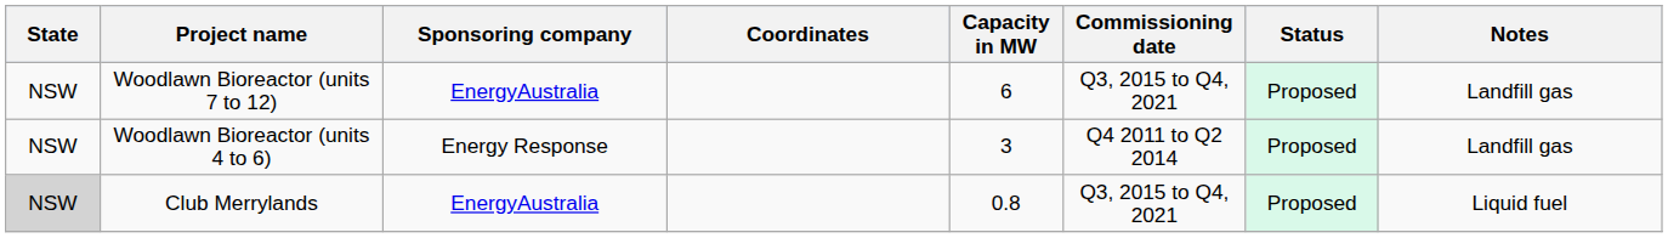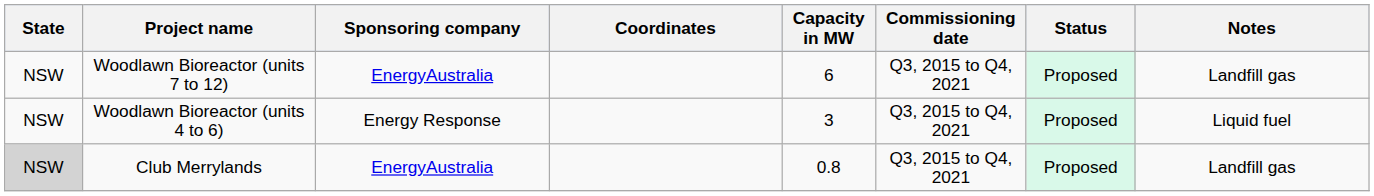Woodlawn Bioreactor (units 4 to 6) | Commissioning date: Q4 2011 to Q2 2014 -> Q3, 2015 to Q4, 2021
Woodlawn Bioreactor (units 4 to 6) | Notes: Landfill gas -> Liquid fuel
Club Merrylands | Notes: Liquid fuel -> Landfill gas
